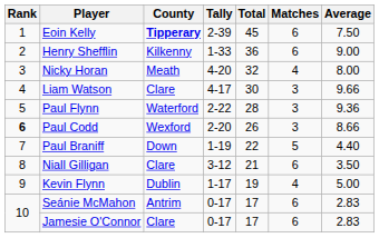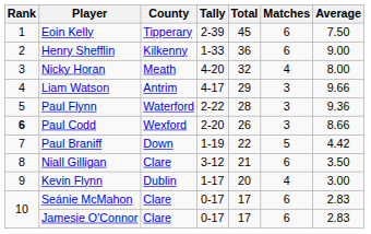Eoin Kelly | County: bold -> normal
Liam Watson | County: Clare -> Antrim
Liam Watson | Total: 30 -> 29
Paul Braniff | Average: 4.40 -> 4.42
Kevin Flynn | Total: 19 -> 20
Kevin Flynn | Average: 5.00 -> 3.00
Seánie McMahon | County: Antrim -> Clare
